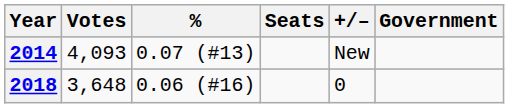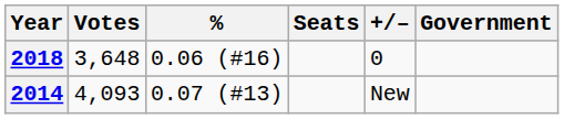rows swapped: 2014 <-> 2018
